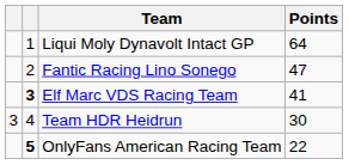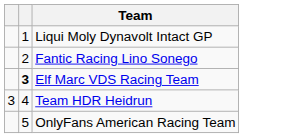- column: Points | 64 | 47 | 41 | 30 | 22
OnlyFans American Racing Team | column 2: bold -> normal
